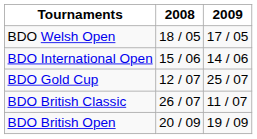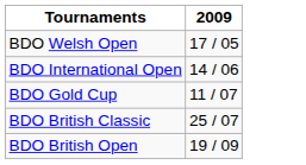- column: 2008 | 18 / 05 | 15 / 06 | 12 / 07 | 26 / 07 | 20 / 09
BDO Gold Cup | 2009: 25 / 07 -> 11 / 07
BDO British Classic | 2009: 11 / 07 -> 25 / 07
